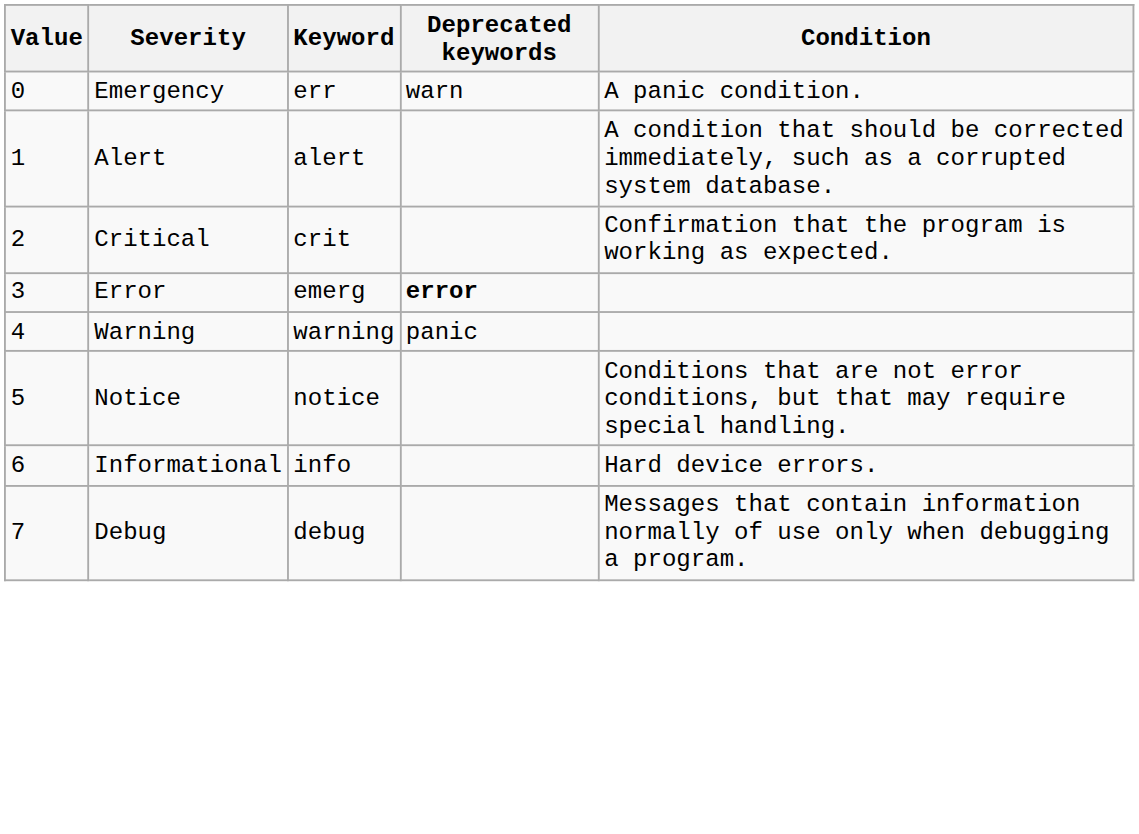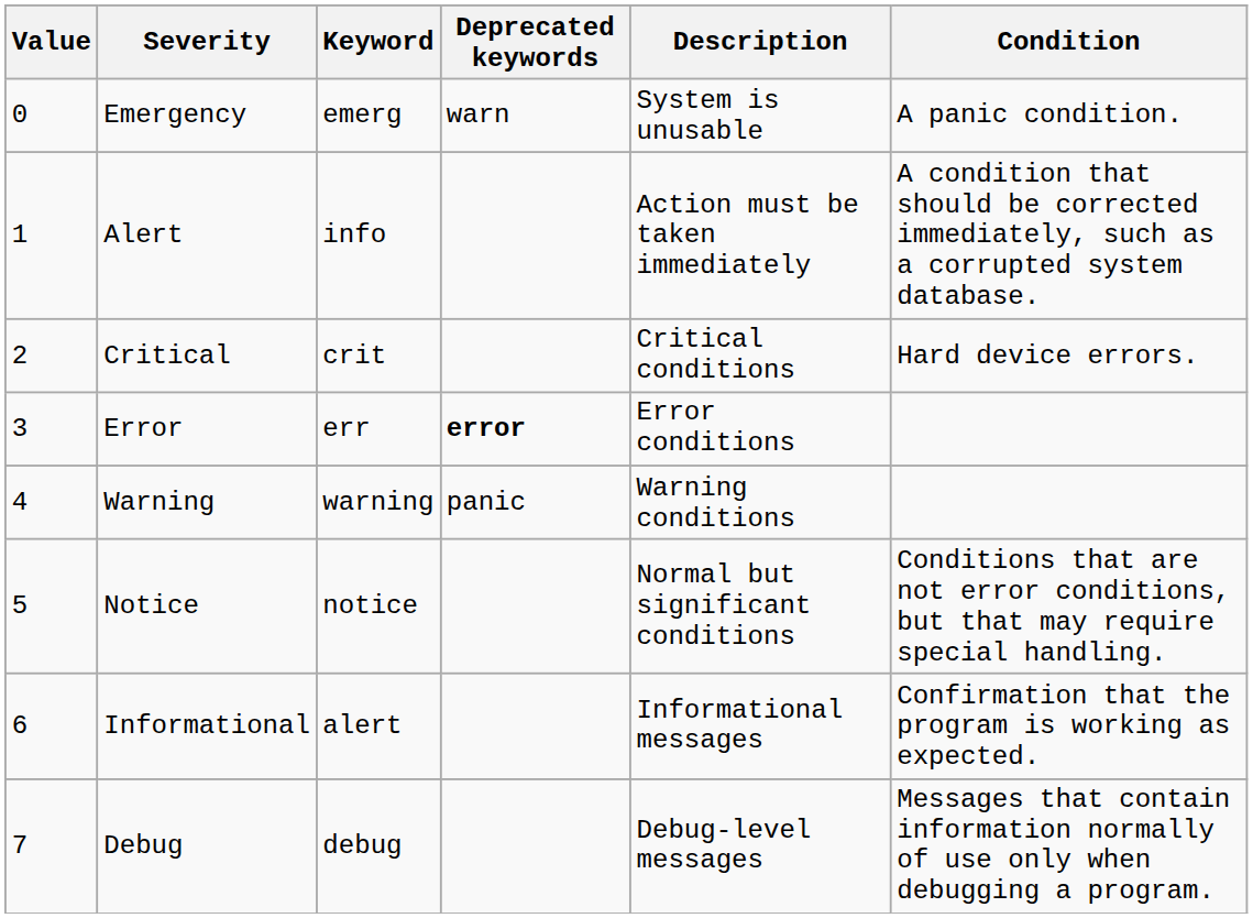+ column: Description | System is unusable | Action must be taken immediately | Critical conditions | Error conditions | Warning conditions | Normal but significant conditions | Informational messages | Debug-level messages
Emergency | Keyword: err -> emerg
Alert | Keyword: alert -> info
Critical | Condition: Confirmation that the program is working as expected. -> Hard device errors.
Error | Keyword: emerg -> err
Informational | Keyword: info -> alert
Informational | Condition: Hard device errors. -> Confirmation that the program is working as expected.
